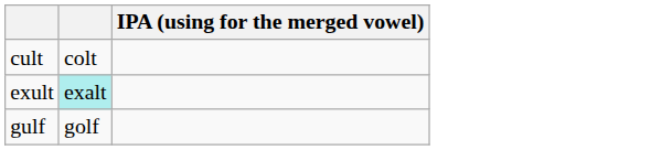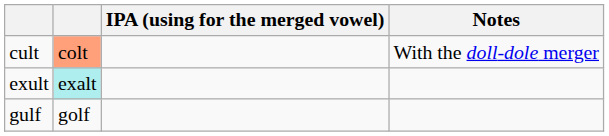+ column: Notes | With the doll-dole merger
cult | column 2: no background -> lightsalmon background
